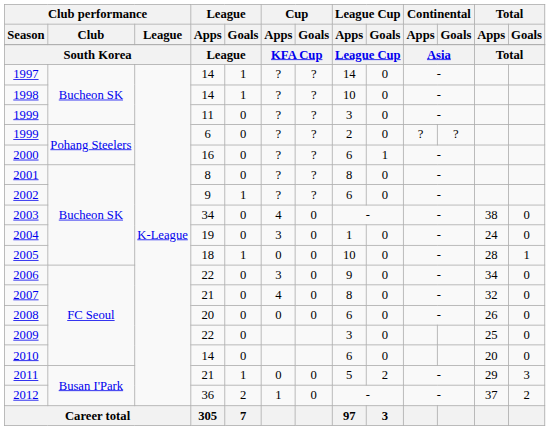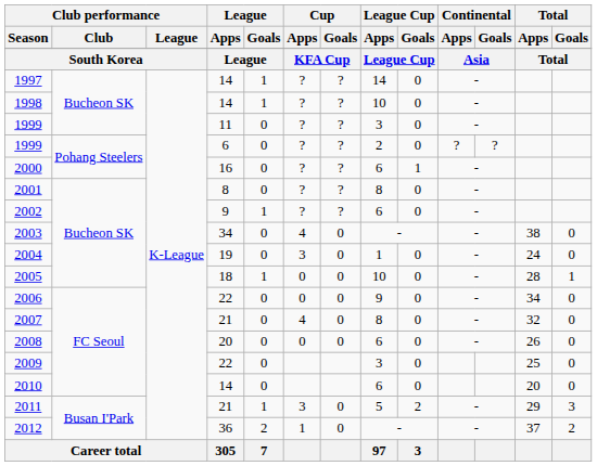2006 | Cup / Apps: 3 -> 0
2011 | Cup / Apps: 0 -> 3
